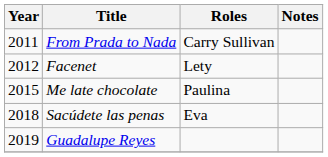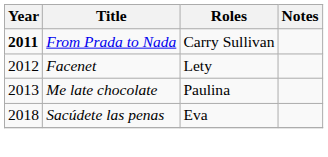From Prada to Nada | Year: normal -> bold
Me late chocolate | Year: 2015 -> 2013
- row: 2019 | Guadalupe Reyes
